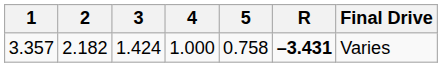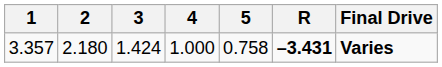3.357 | 2: 2.182 -> 2.180
3.357 | Final Drive: normal -> bold
